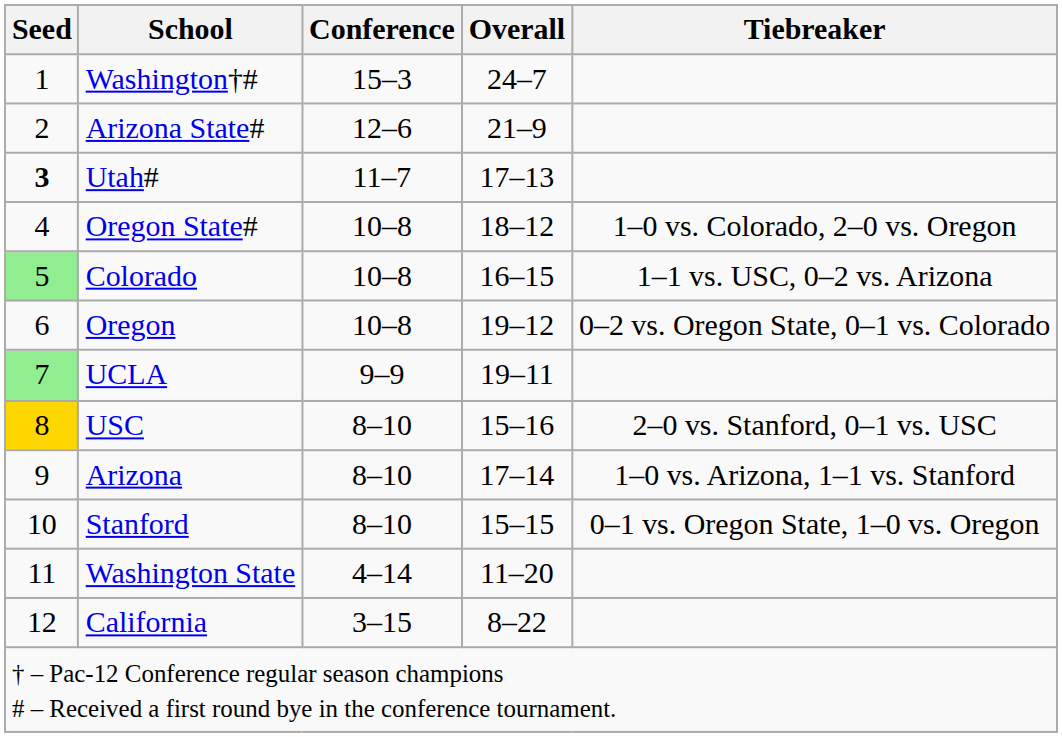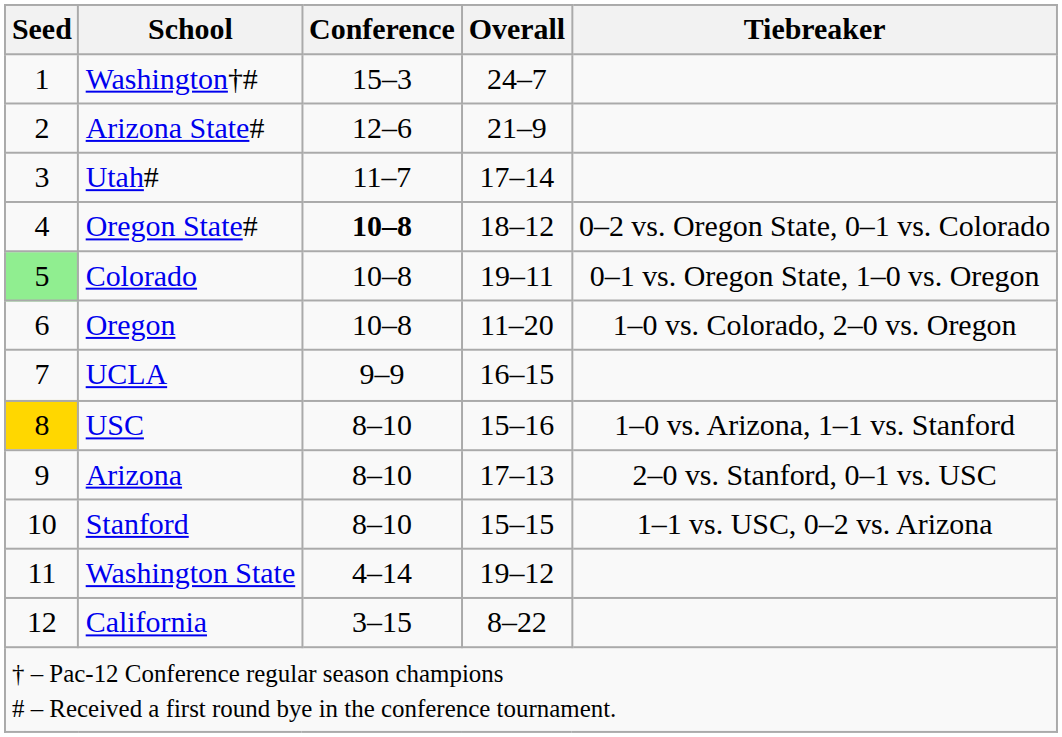Utah# | Seed: bold -> normal
Utah# | Overall: 17–13 -> 17–14
Oregon State# | Conference: normal -> bold
Oregon State# | Tiebreaker: 1–0 vs. Colorado, 2–0 vs. Oregon -> 0–2 vs. Oregon State, 0–1 vs. Colorado
Colorado | Overall: 16–15 -> 19–11
Colorado | Tiebreaker: 1–1 vs. USC, 0–2 vs. Arizona -> 0–1 vs. Oregon State, 1–0 vs. Oregon
Oregon | Overall: 19–12 -> 11–20
Oregon | Tiebreaker: 0–2 vs. Oregon State, 0–1 vs. Colorado -> 1–0 vs. Colorado, 2–0 vs. Oregon
UCLA | Seed: lightgreen background -> no background
UCLA | Overall: 19–11 -> 16–15
USC | Tiebreaker: 2–0 vs. Stanford, 0–1 vs. USC -> 1–0 vs. Arizona, 1–1 vs. Stanford
Arizona | Overall: 17–14 -> 17–13
Arizona | Tiebreaker: 1–0 vs. Arizona, 1–1 vs. Stanford -> 2–0 vs. Stanford, 0–1 vs. USC
Stanford | Tiebreaker: 0–1 vs. Oregon State, 1–0 vs. Oregon -> 1–1 vs. USC, 0–2 vs. Arizona
Washington State | Overall: 11–20 -> 19–12
